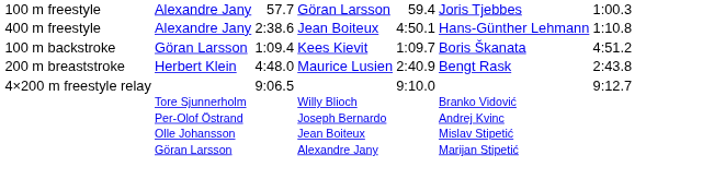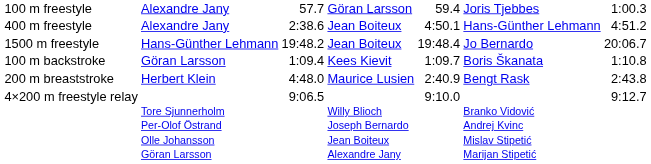400 m freestyle | column 7: 1:10.8 -> 4:51.2
+ row: 1500 m freestyle | Hans-Günther Lehmann | 19:48.2 | Jean Boiteux | 19:48.4 | Jo Bernardo | 20:06.7
100 m backstroke | column 7: 4:51.2 -> 1:10.8
